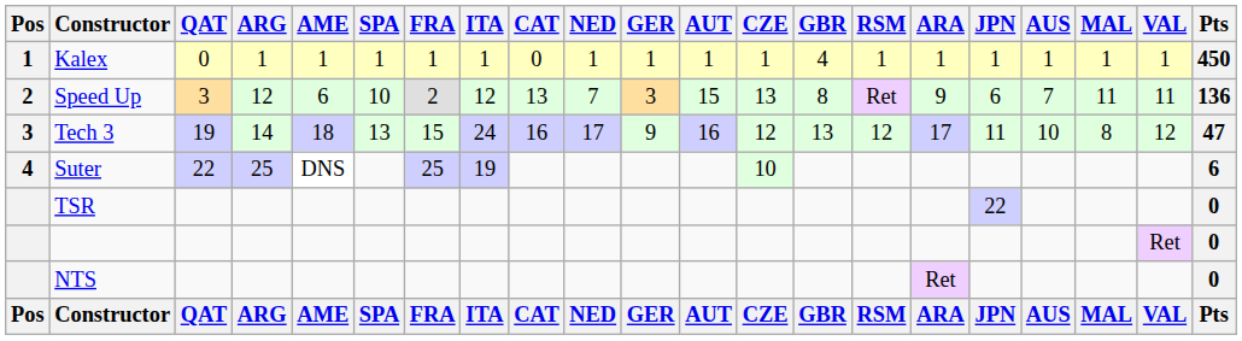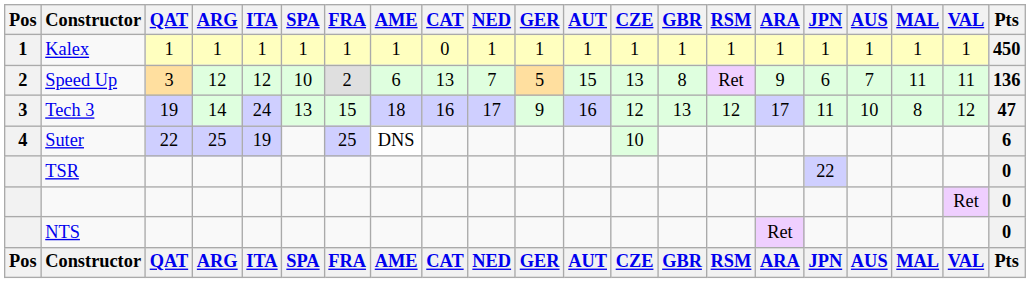columns swapped: AME <-> ITA
Kalex | QAT: 0 -> 1
Kalex | GBR: 4 -> 1
Speed Up | GER: 3 -> 5
